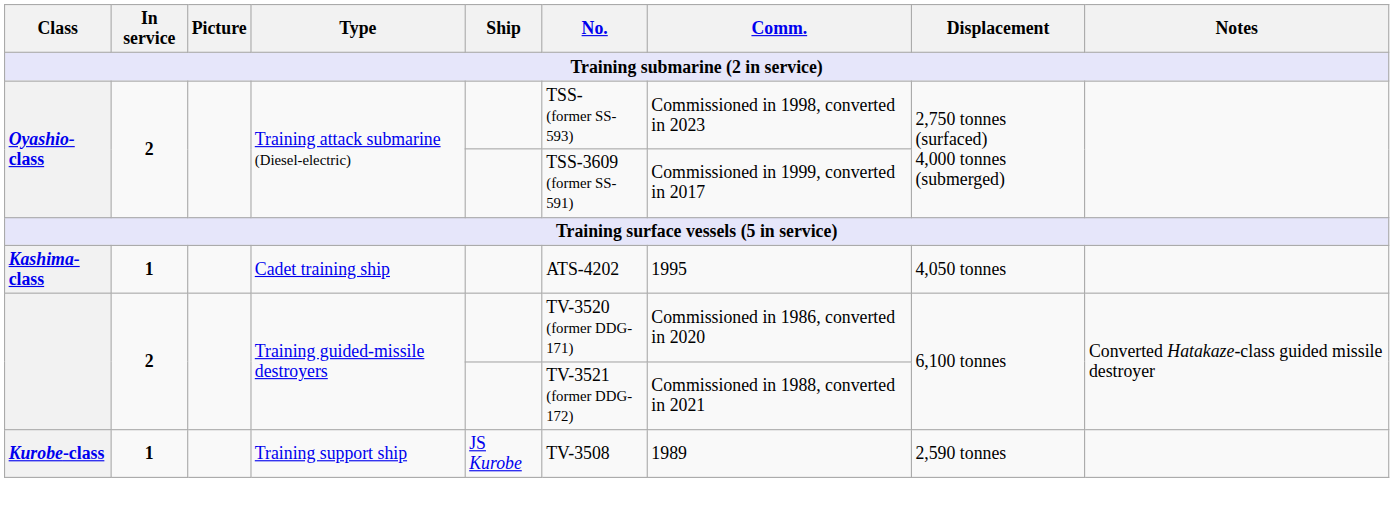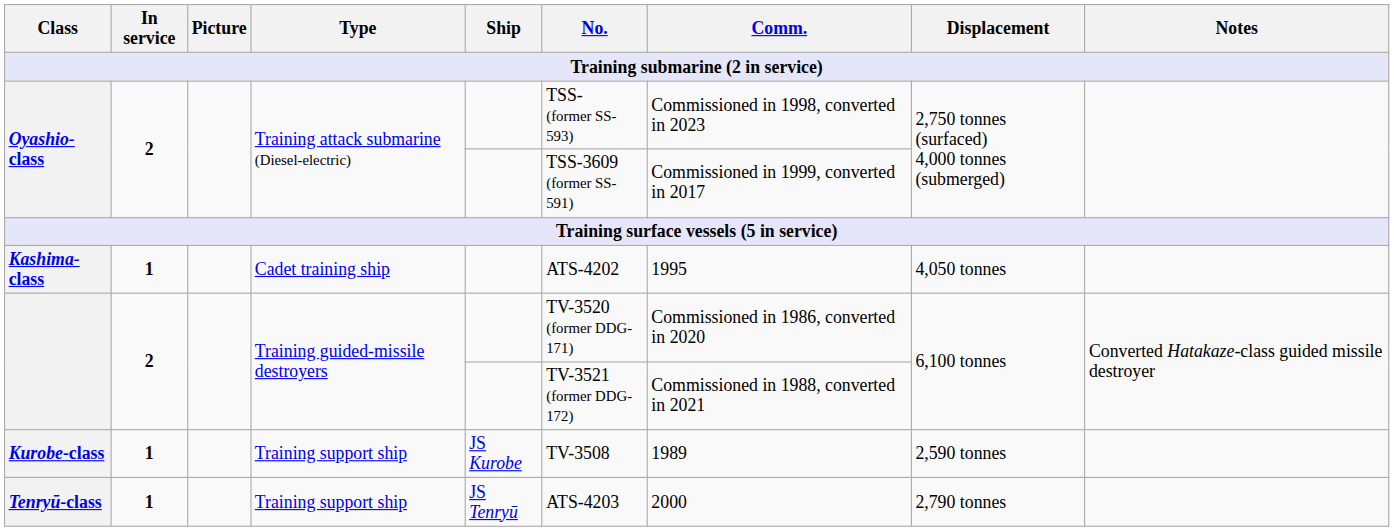+ row: Tenryū-class | 1 | Training support ship | JS Tenryū | ATS-4203 | 2000 | 2,790 tonnes
